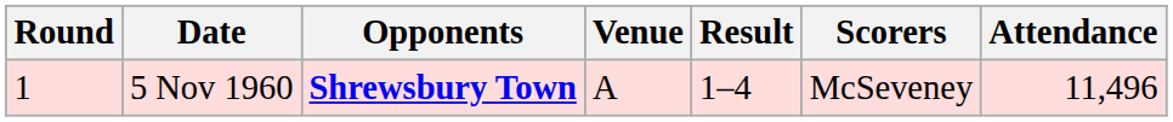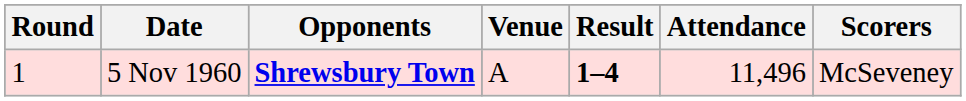columns swapped: Scorers <-> Attendance
5 Nov 1960 | Result: normal -> bold
